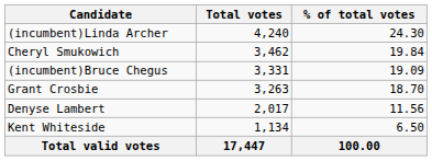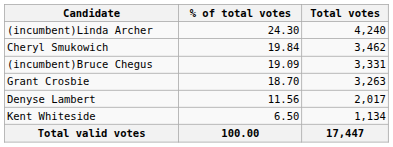columns swapped: Total votes <-> % of total votes
